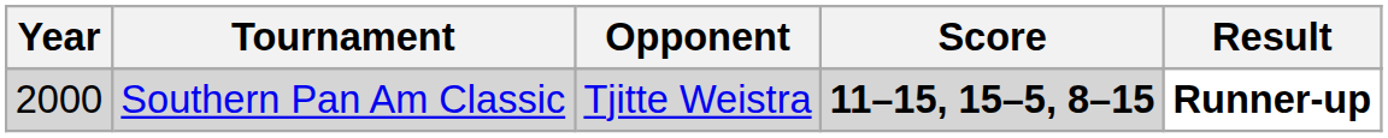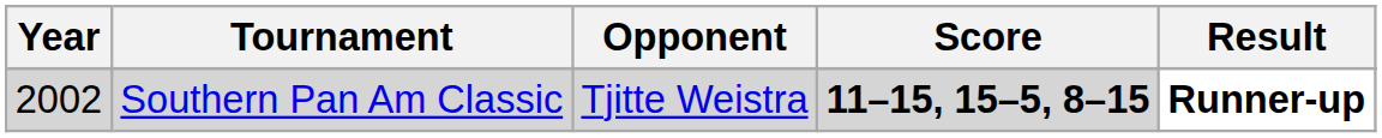Southern Pan Am Classic | Year: 2000 -> 2002
